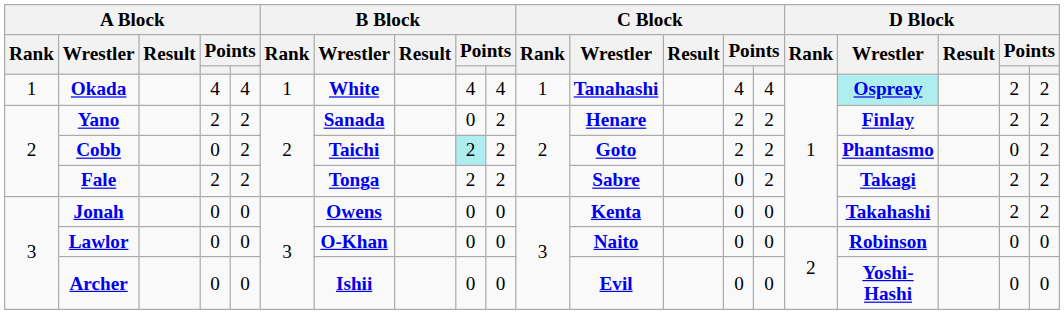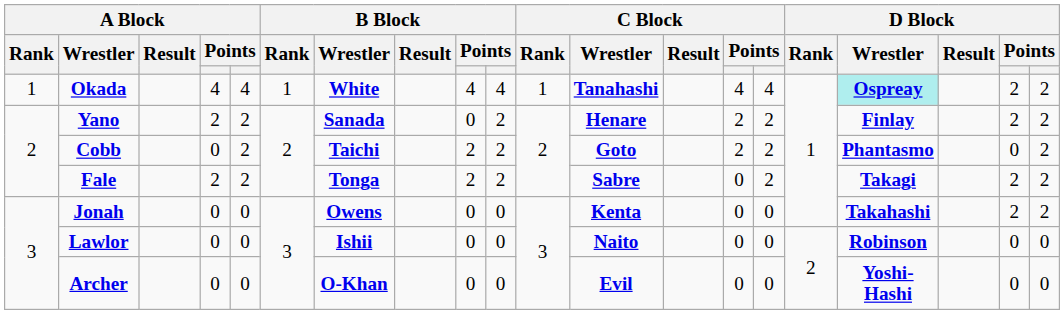Cobb | column 9: paleturquoise background -> no background
Lawlor | B Block / Wrestler: O-Khan -> Ishii
Archer | B Block / Wrestler: Ishii -> O-Khan
